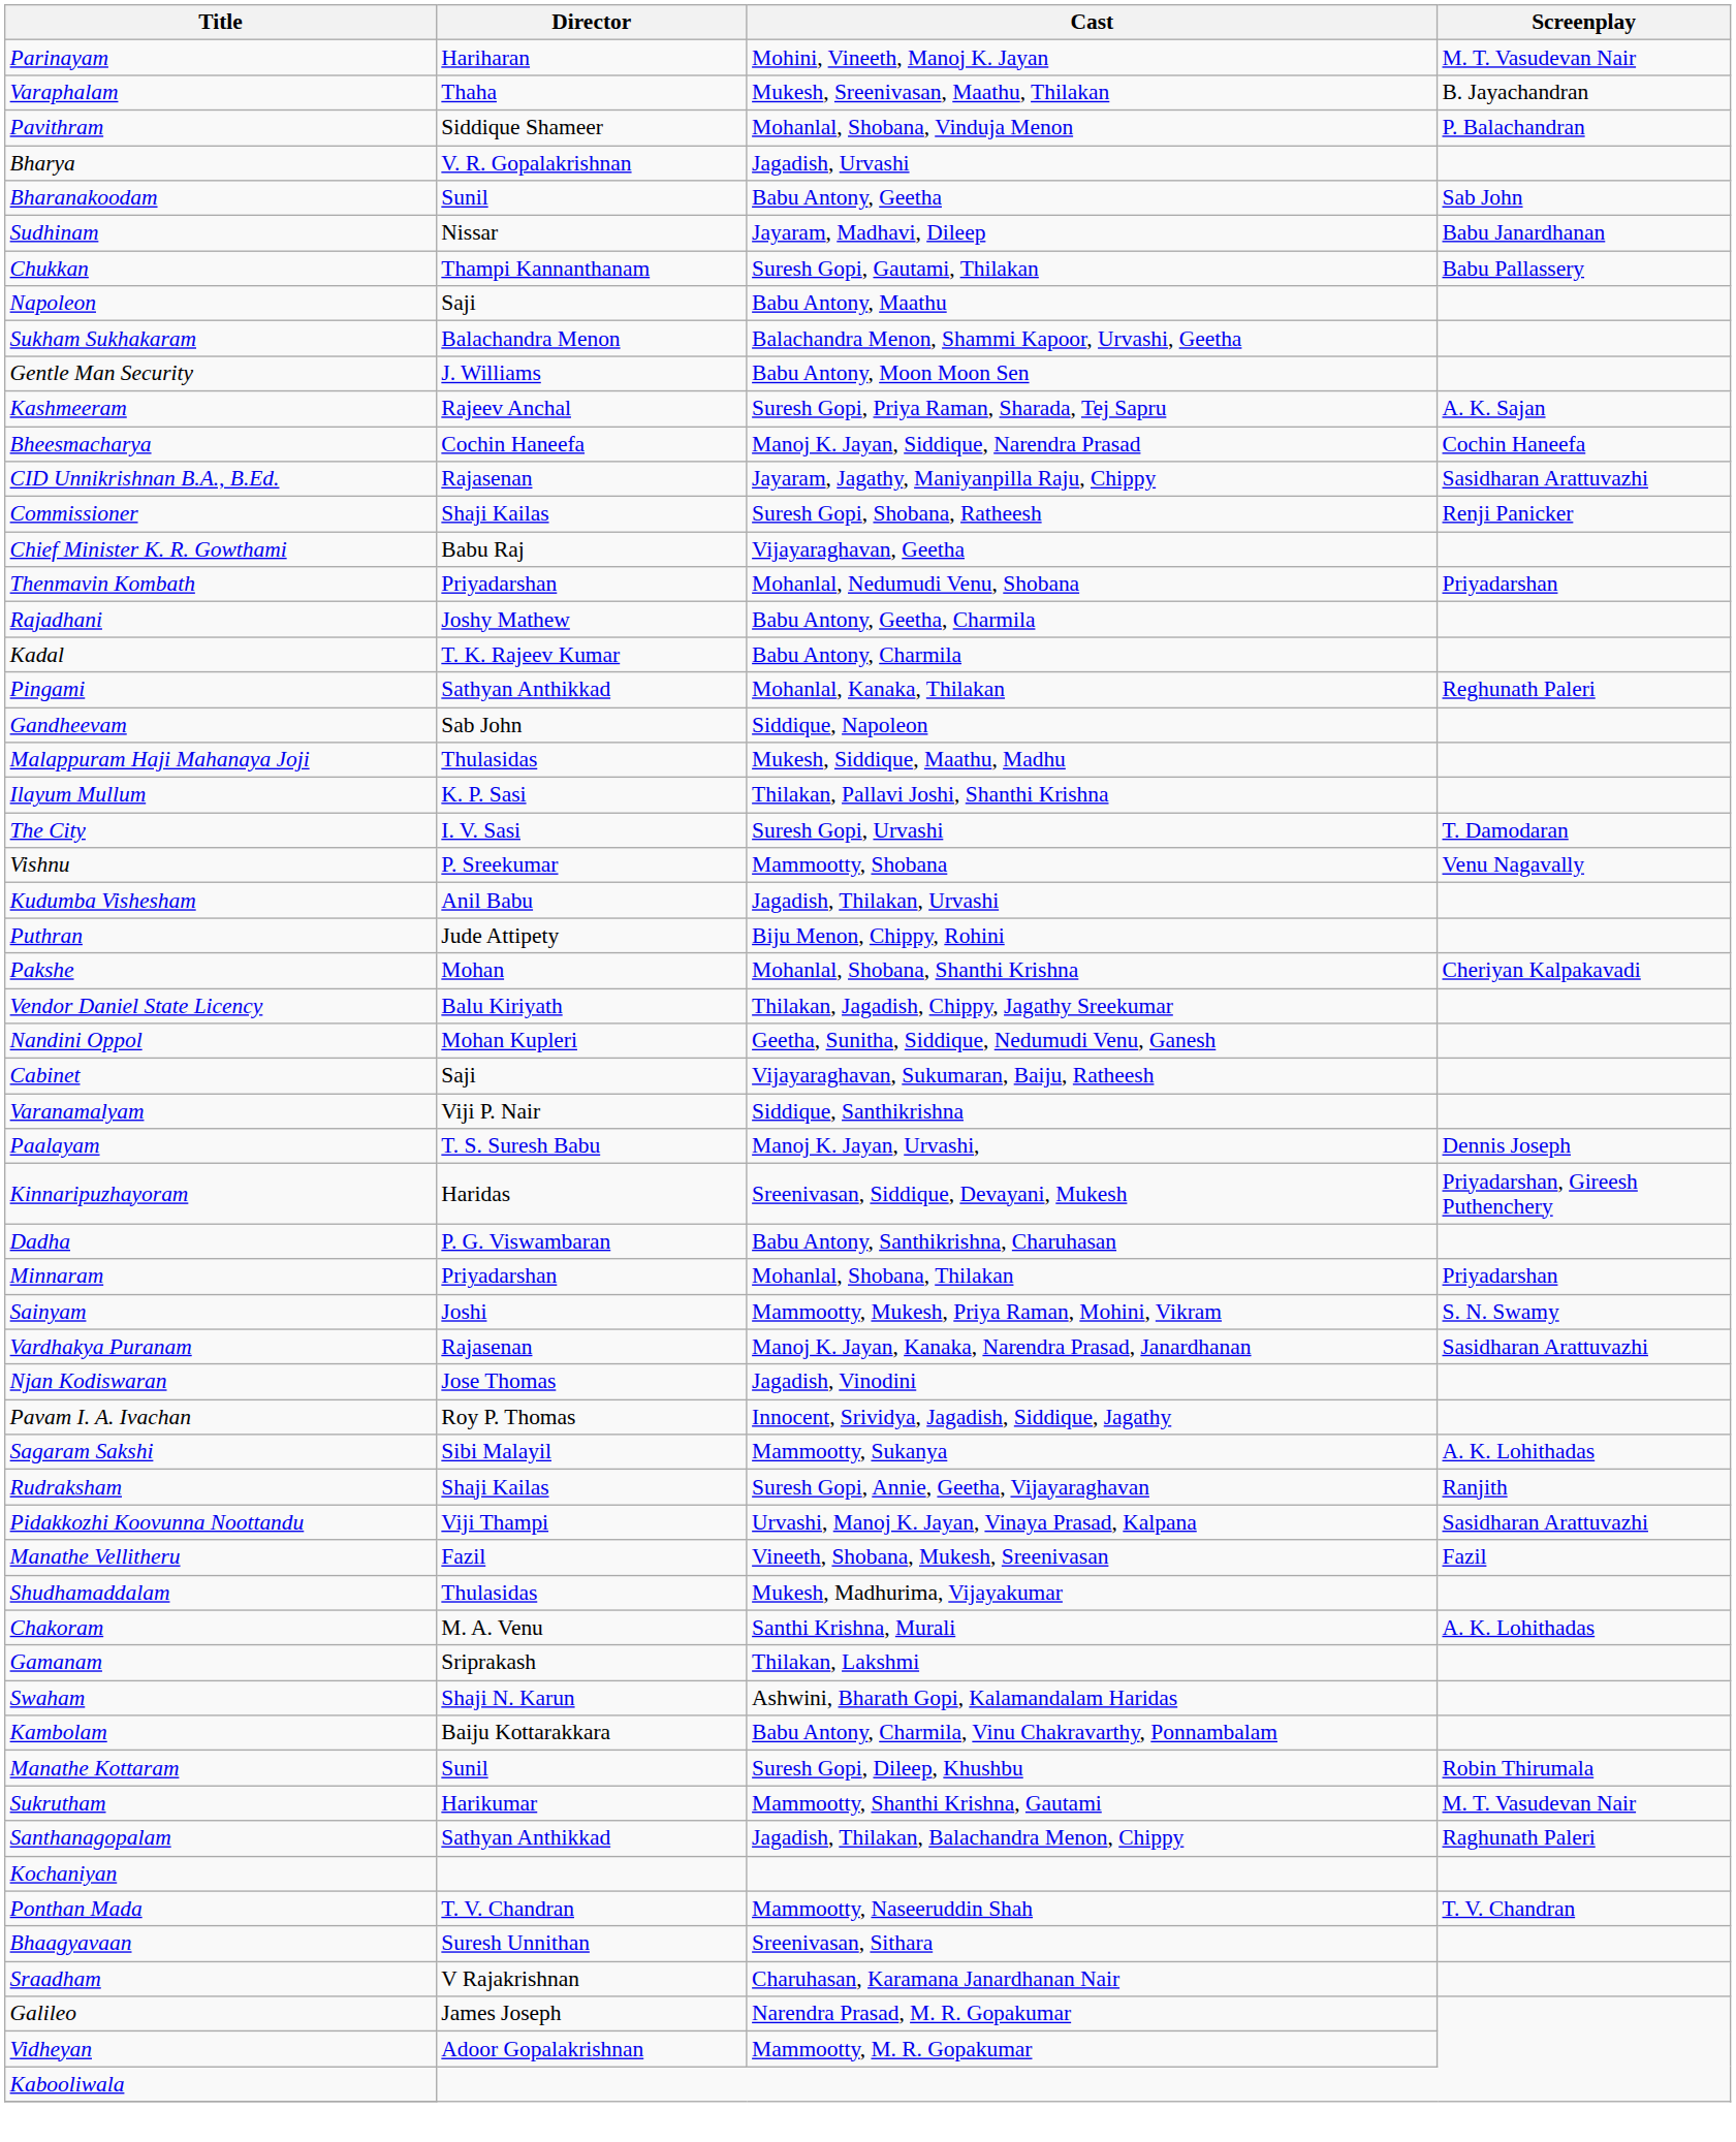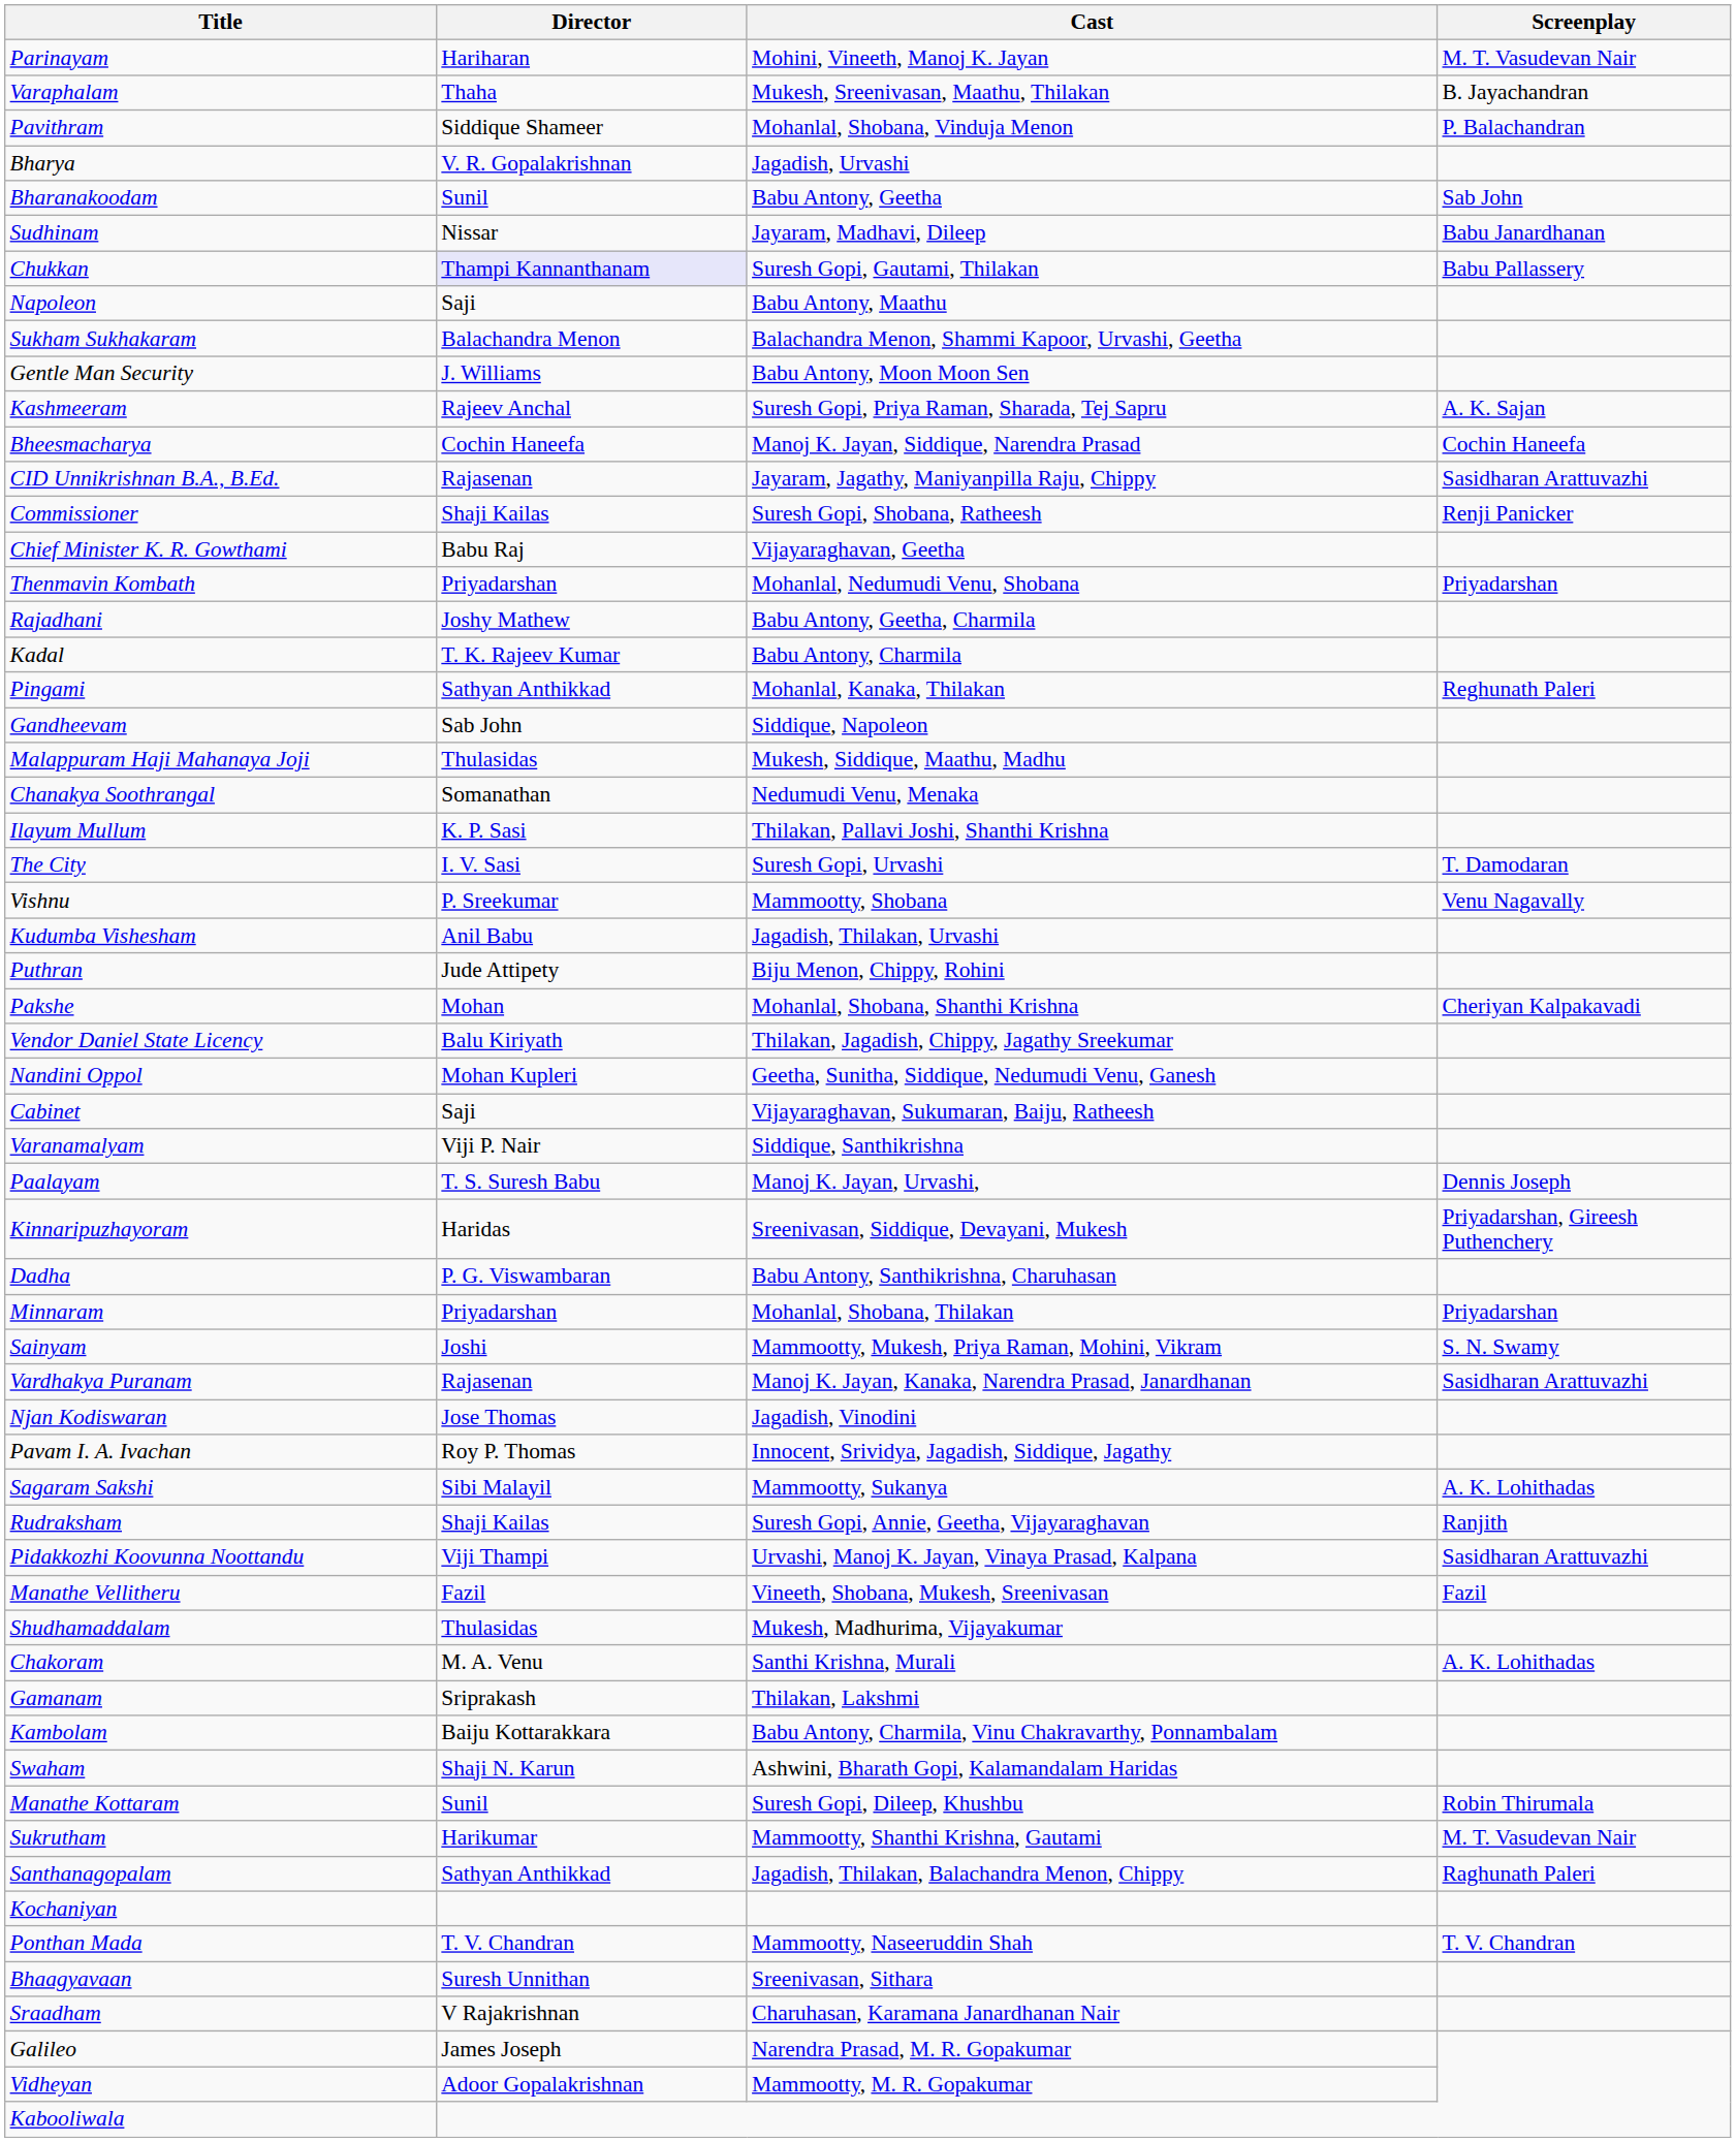Chukkan | Director: no background -> lavender background
+ row: Chanakya Soothrangal | Somanathan | Nedumudi Venu, Menaka
rows swapped: Swaham <-> Kambolam
